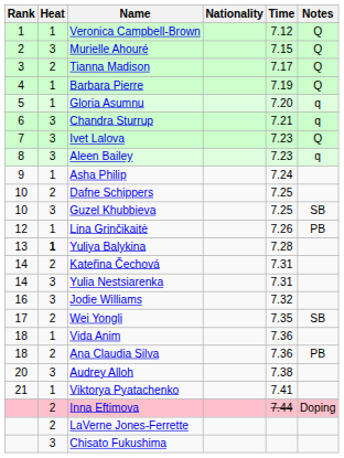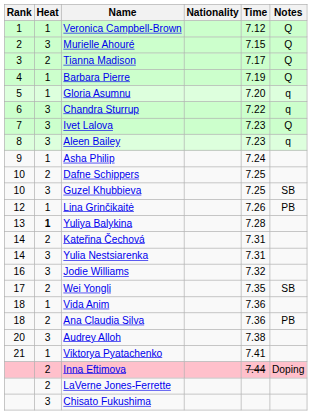Chandra Sturrup | Time: 7.21 -> 7.22
